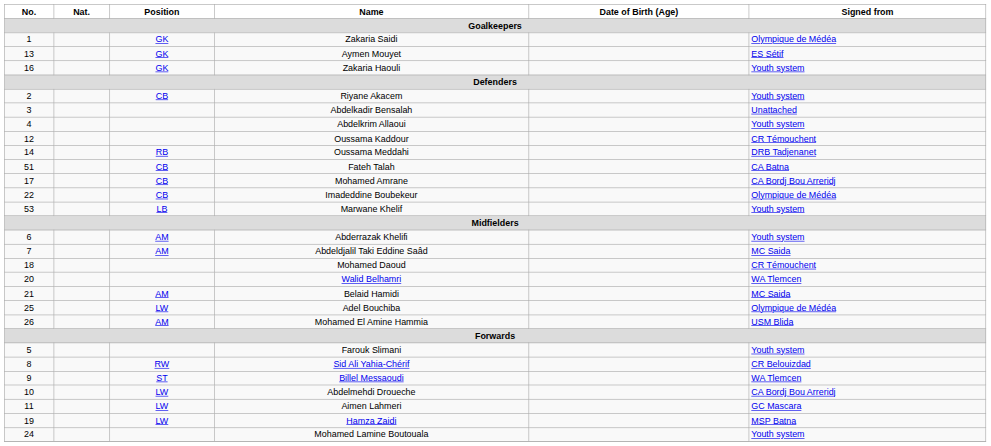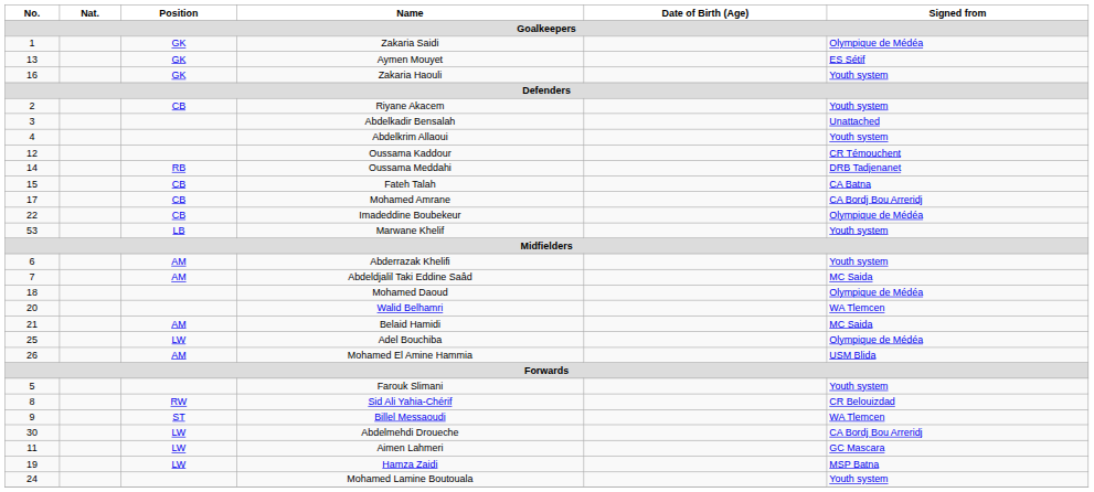Fateh Talah | No.: 51 -> 15
Mohamed Daoud | Signed from: CR Témouchent -> Olympique de Médéa
Abdelmehdi Droueche | No.: 10 -> 30
